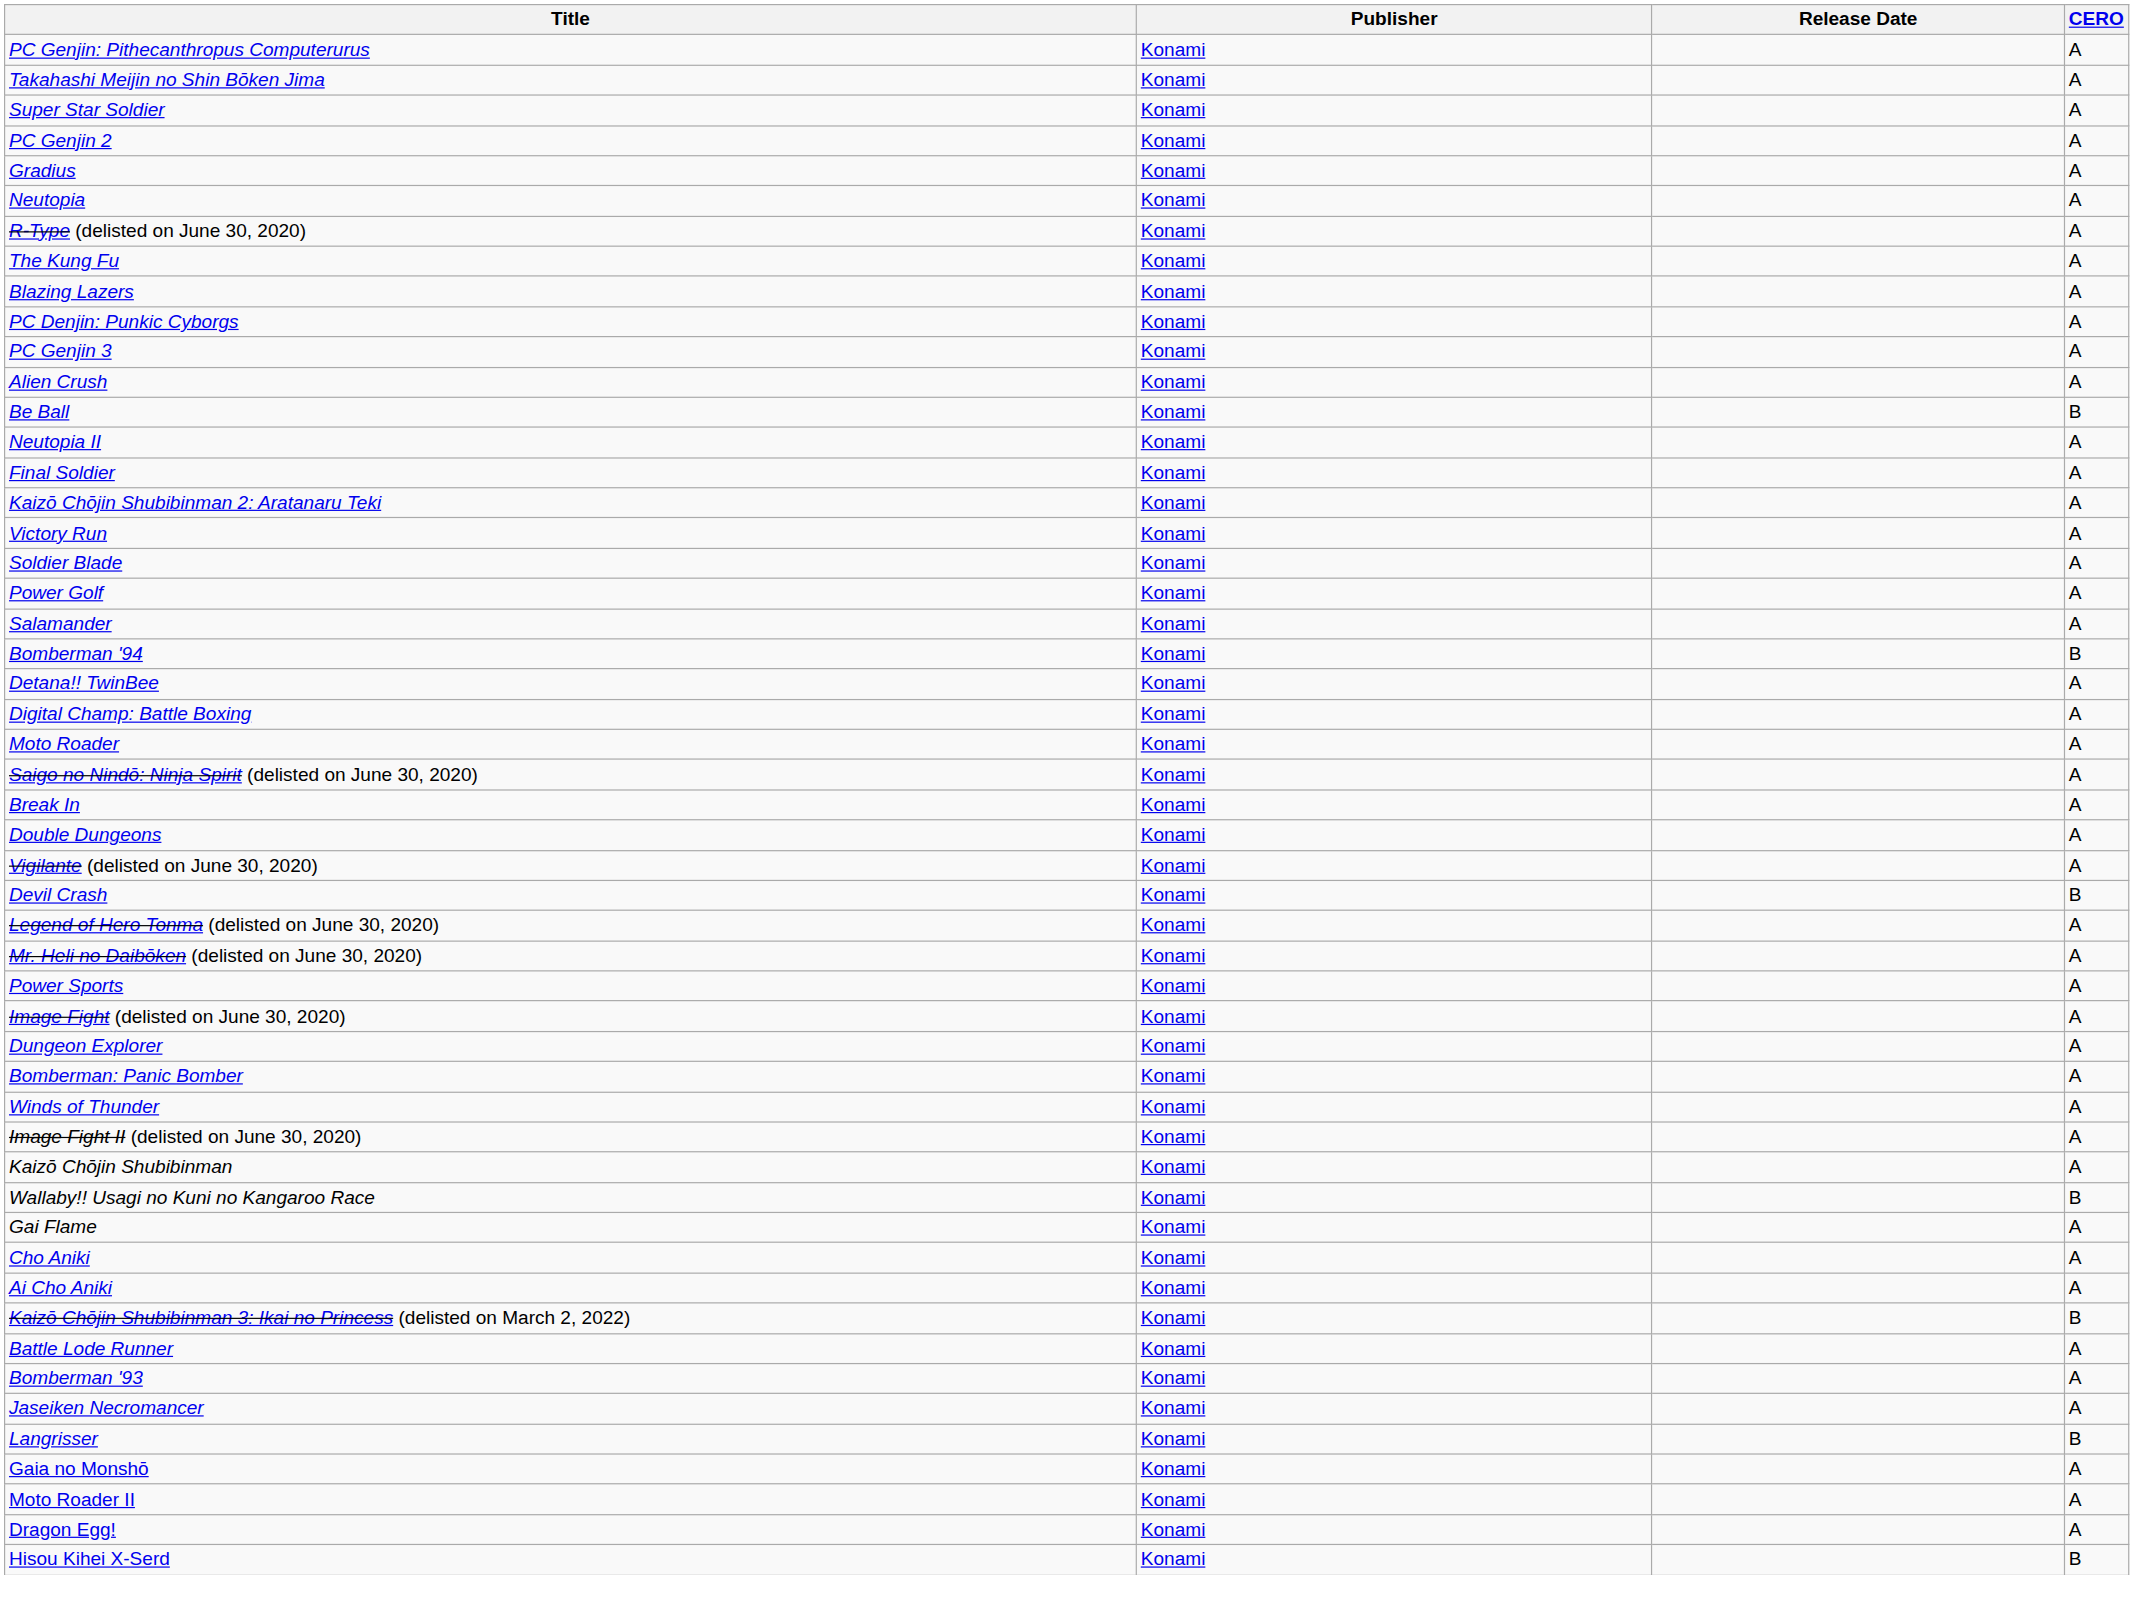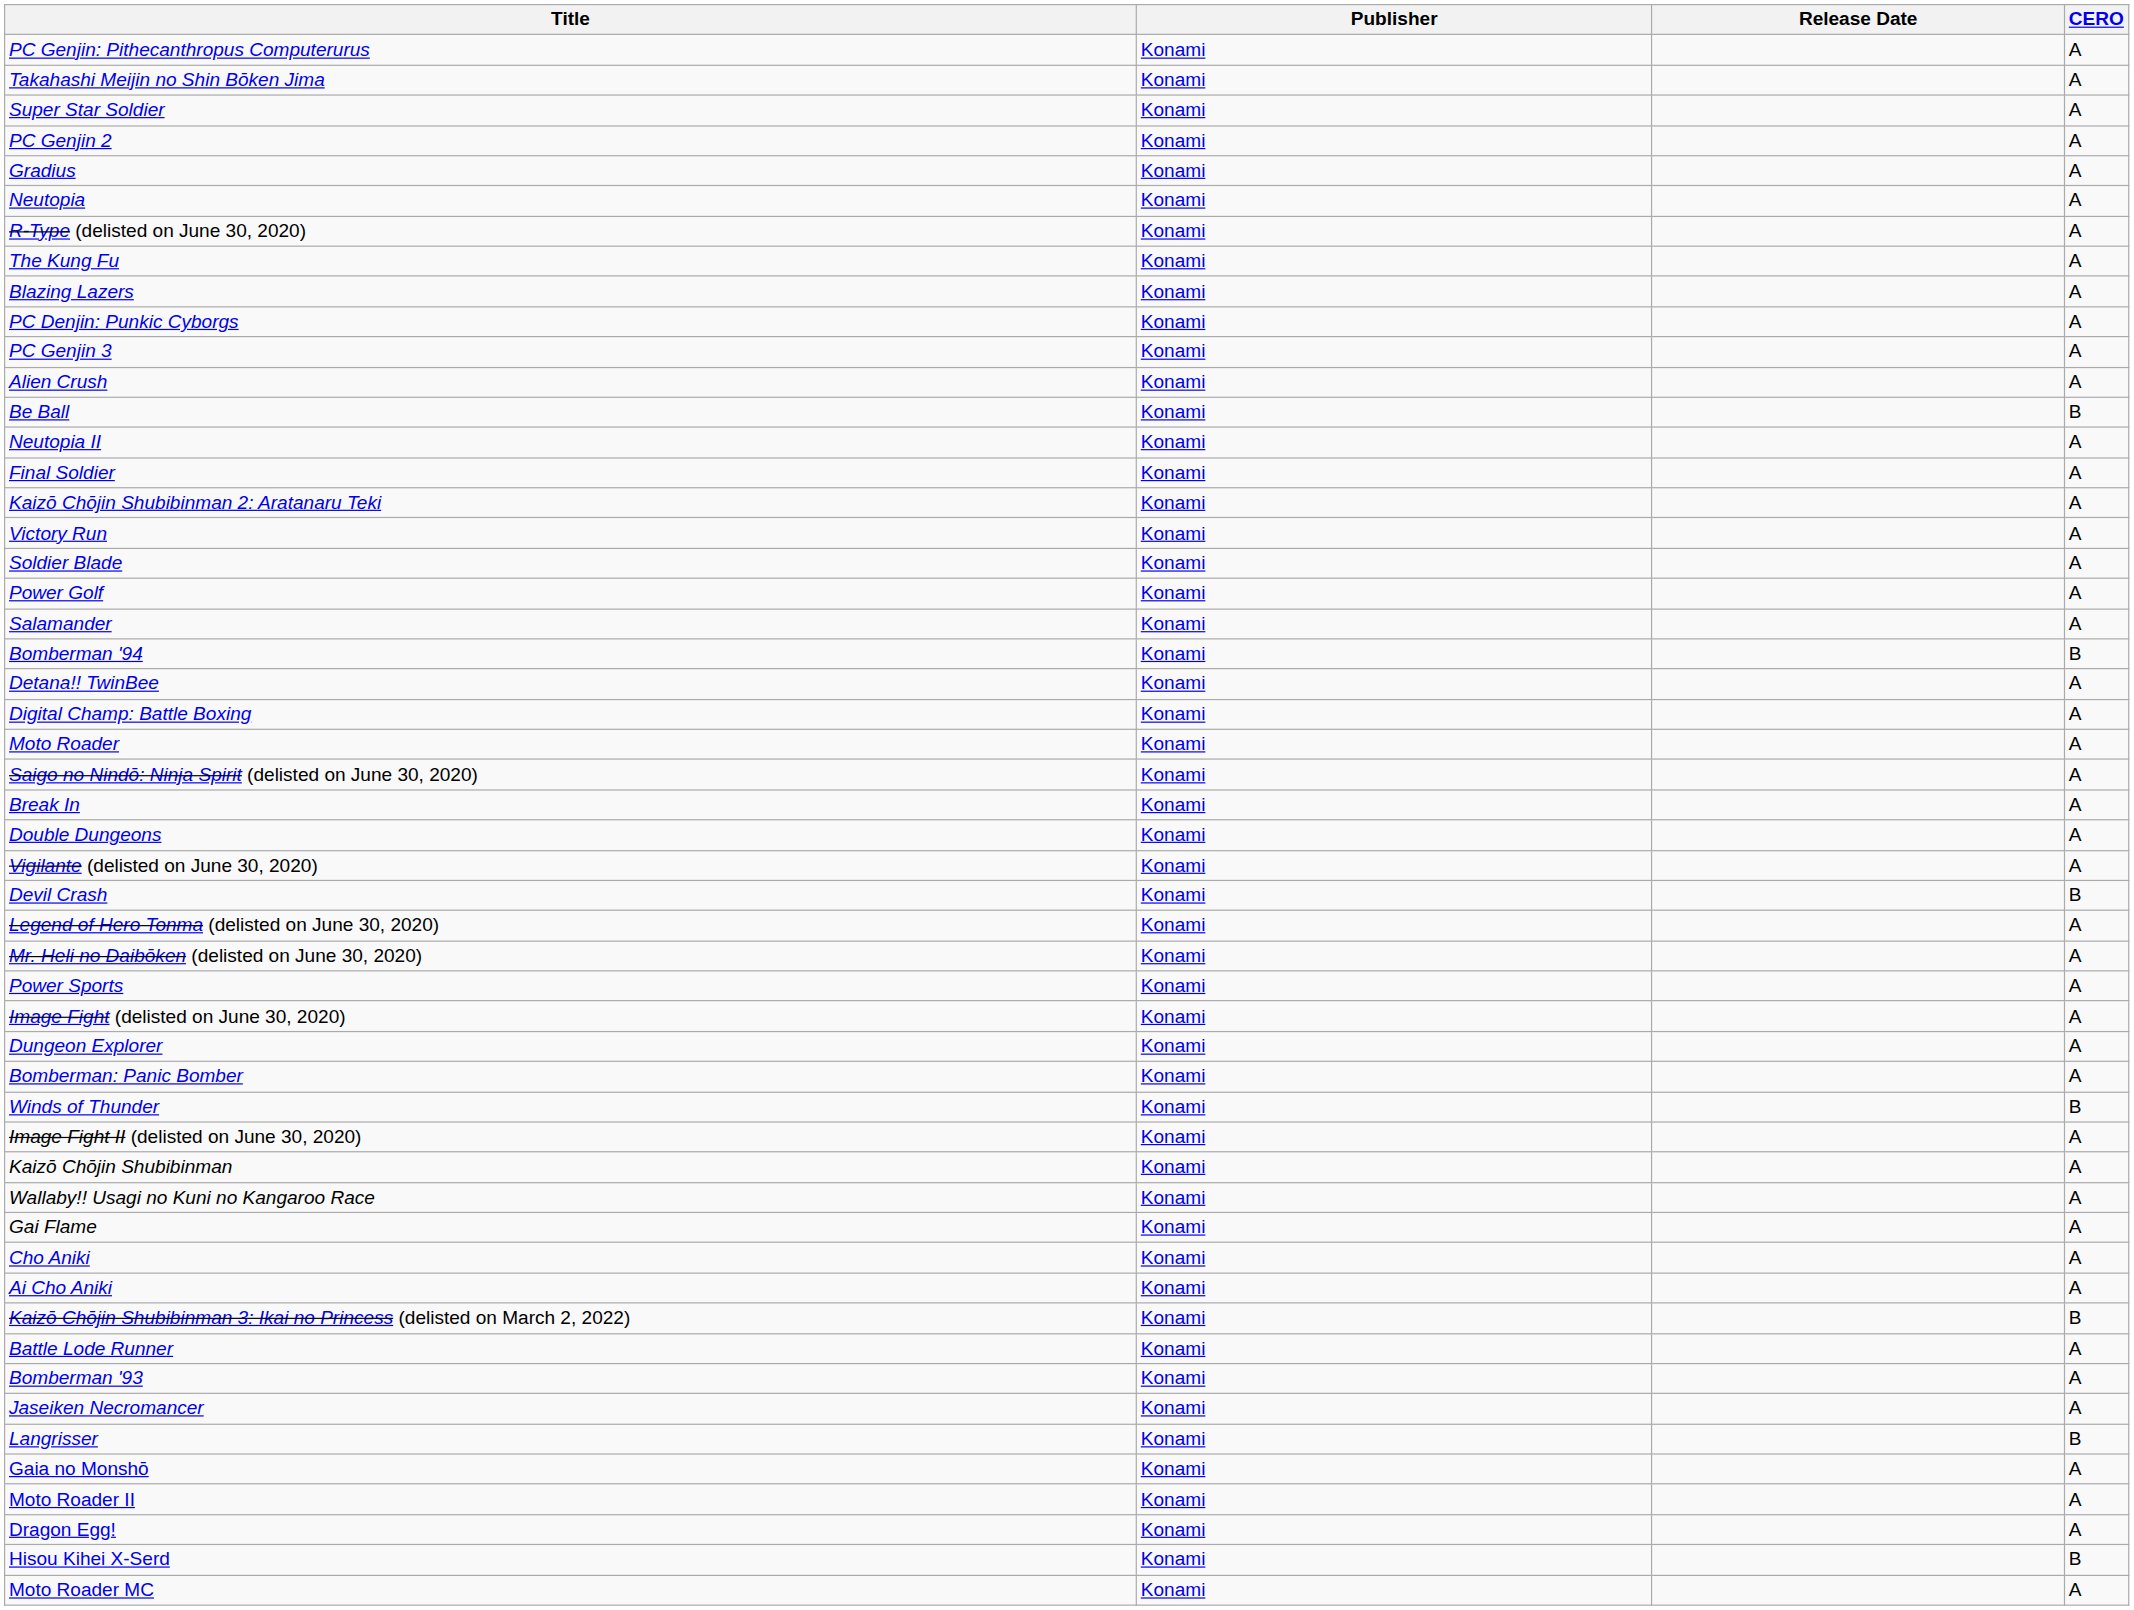Winds of Thunder | CERO: A -> B
Wallaby!! Usagi no Kuni no Kangaroo Race | CERO: B -> A
+ row: Moto Roader MC | Konami | A
